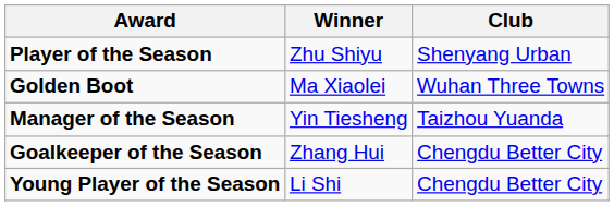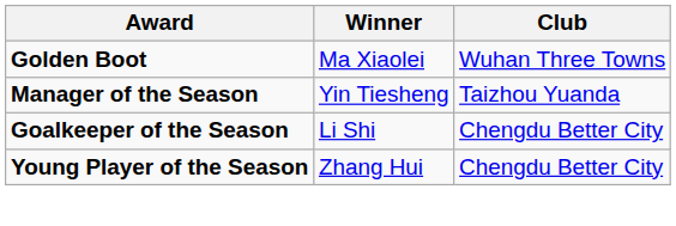- row: Player of the Season | Zhu Shiyu | Shenyang Urban
Goalkeeper of the Season | Winner: Zhang Hui -> Li Shi
Young Player of the Season | Winner: Li Shi -> Zhang Hui
